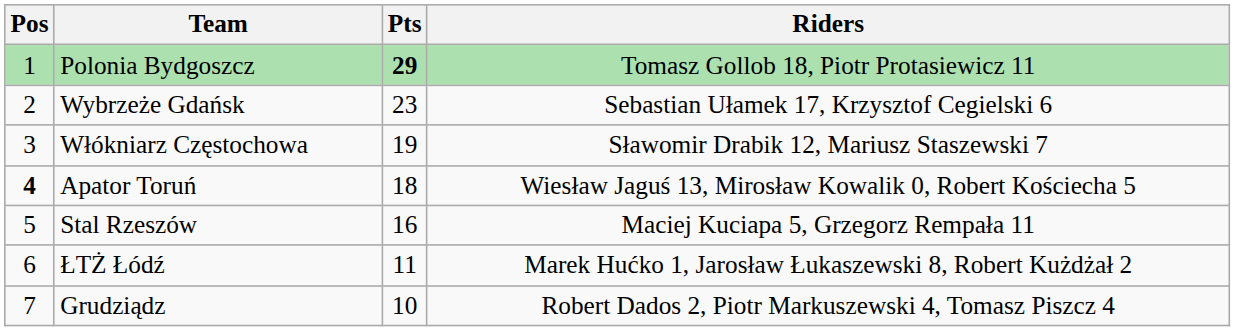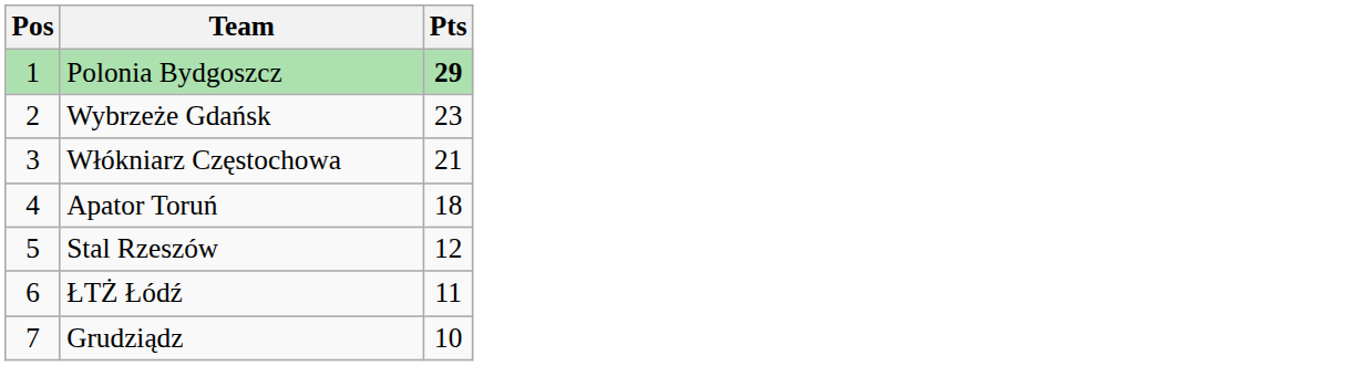- column: Riders | Tomasz Gollob 18, Piotr Protasiewicz 11 | Sebastian Ułamek 17, Krzysztof Cegielski 6 | Sławomir Drabik 12, Mariusz Staszewski 7 | Wiesław Jaguś 13, Mirosław Kowalik 0, Robert Kościecha 5 | Maciej Kuciapa 5, Grzegorz Rempała 11 | Marek Hućko 1, Jarosław Łukaszewski 8, Robert Kużdżał 2 | Robert Dados 2, Piotr Markuszewski 4, Tomasz Piszcz 4
Włókniarz Częstochowa | Pts: 19 -> 21
Apator Toruń | Pos: bold -> normal
Stal Rzeszów | Pts: 16 -> 12
